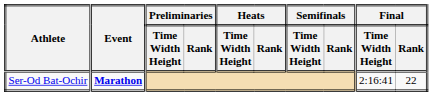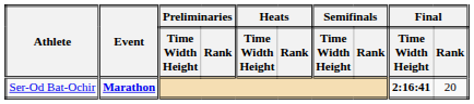Ser-Od Bat-Ochir | Final / Time Width Height: normal -> bold
Ser-Od Bat-Ochir | Final / Rank: 22 -> 20
